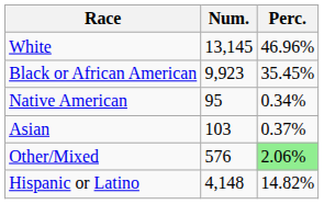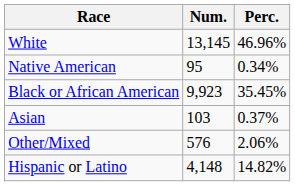rows swapped: Black or African American <-> Native American
Other/Mixed | Perc.: lightgreen background -> no background
